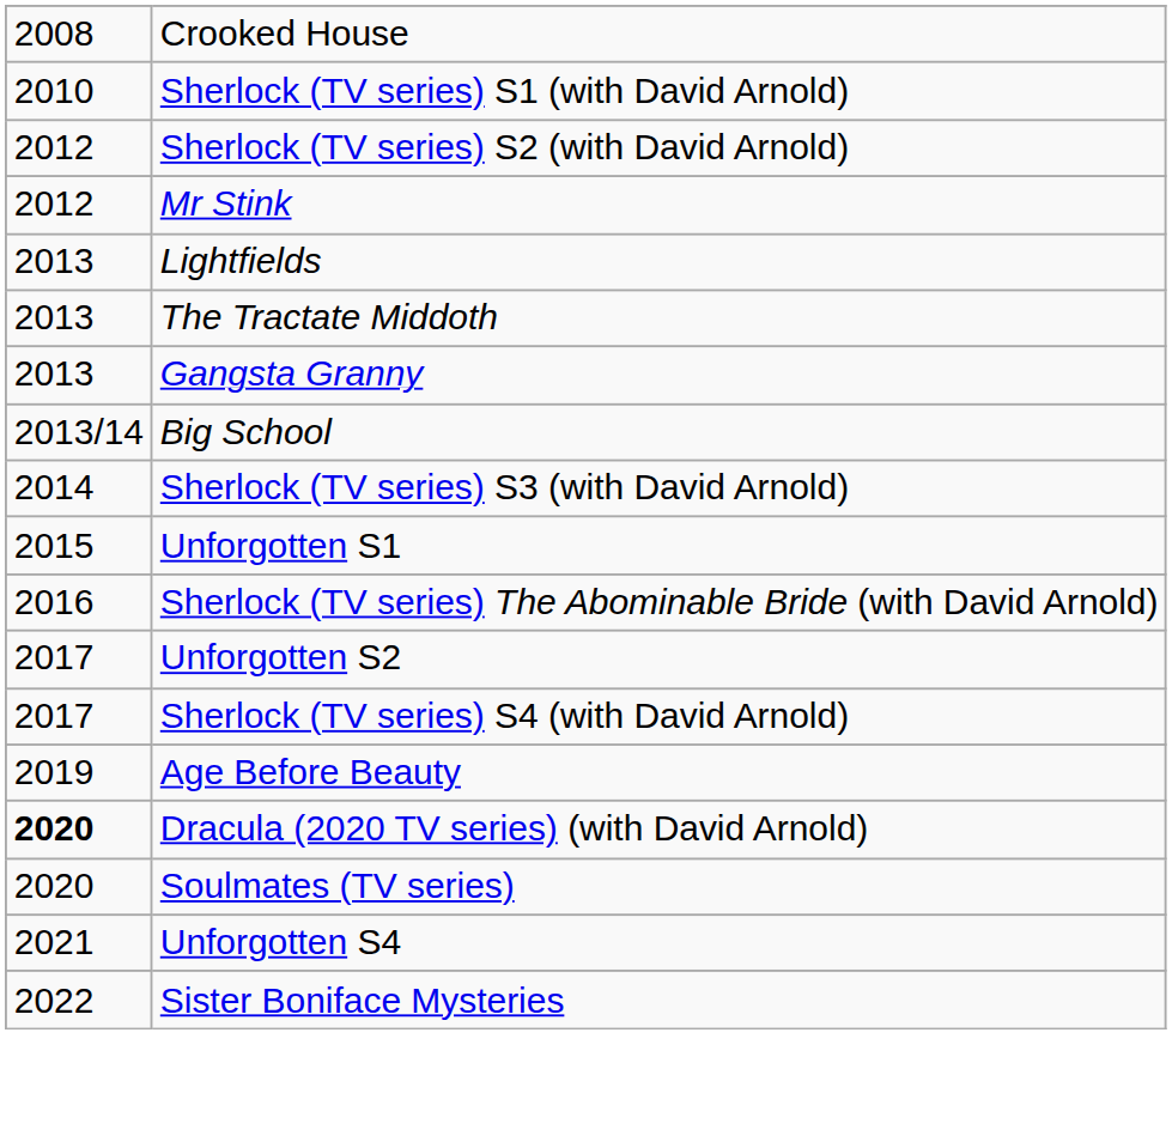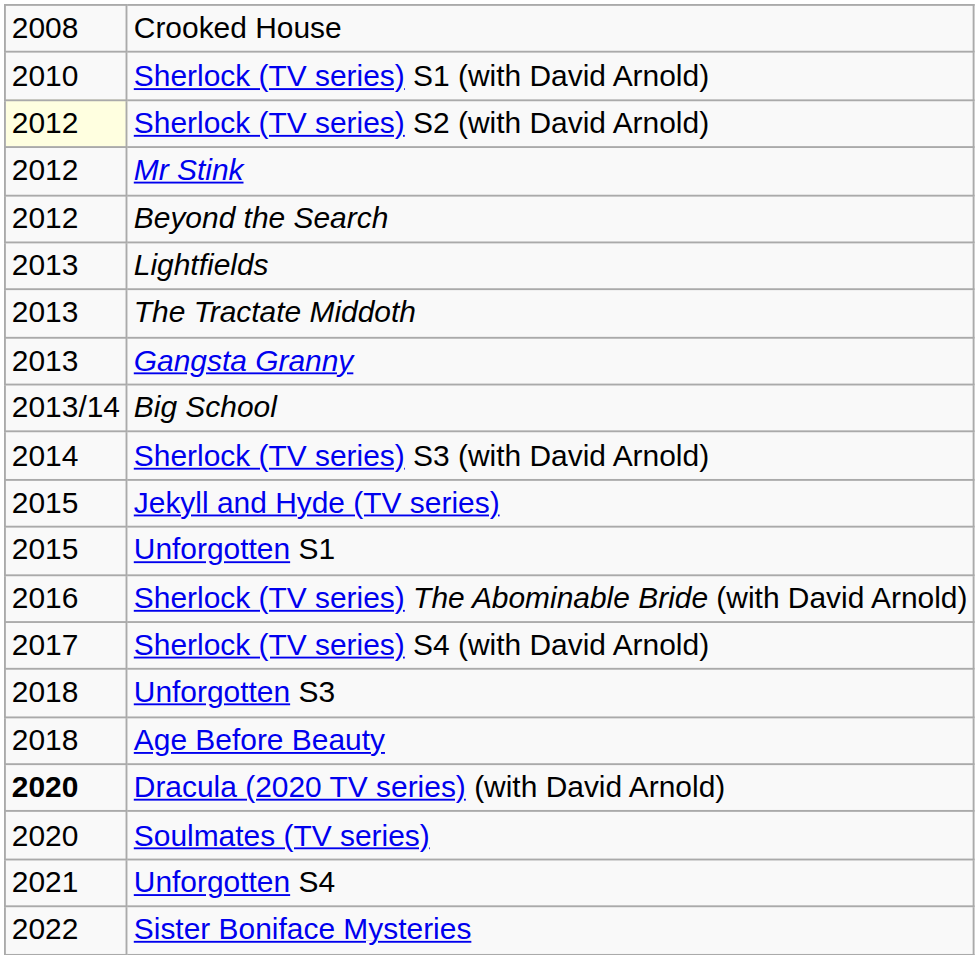Sherlock (TV series) S2 (with David Arnold) | column 1: no background -> lightyellow background
+ row: 2012 | Beyond the Search
+ row: 2015 | Jekyll and Hyde (TV series)
- row: 2017 | Unforgotten S2
+ row: 2018 | Unforgotten S3
Age Before Beauty | column 1: 2019 -> 2018
